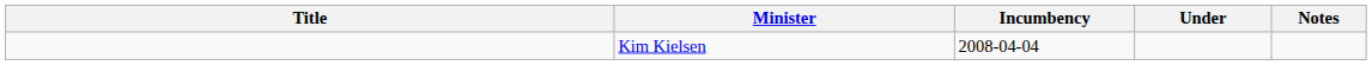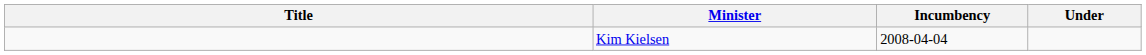- column: Notes
